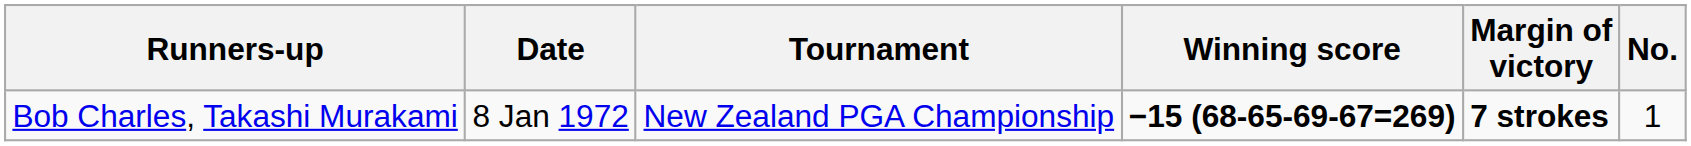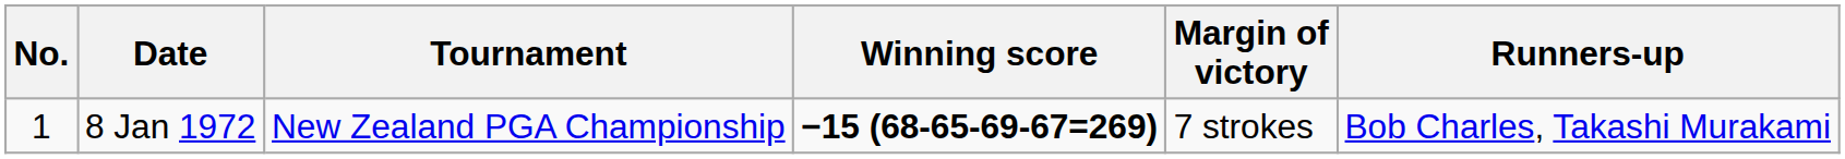columns swapped: No. <-> Runners-up
8 Jan 1972 | Margin of victory: bold -> normal
